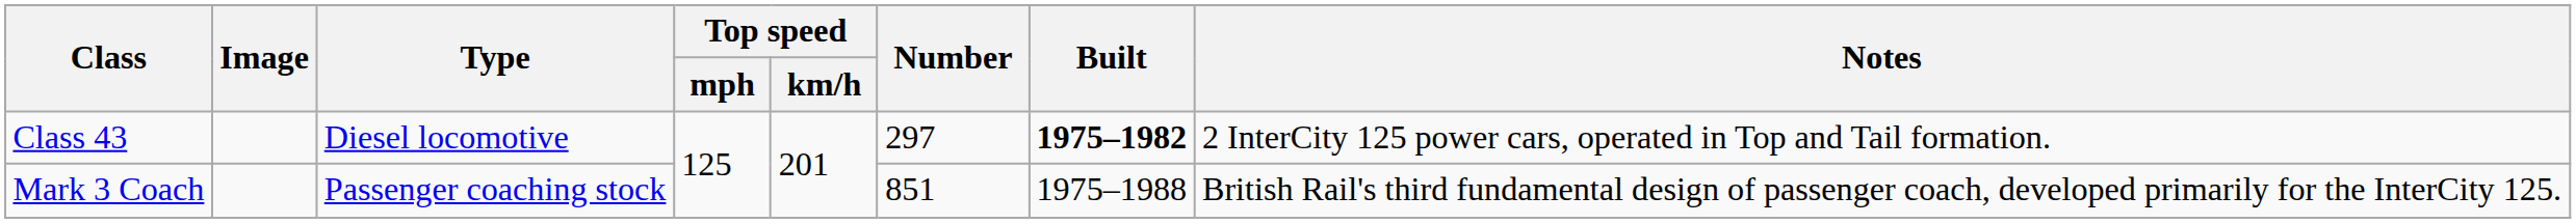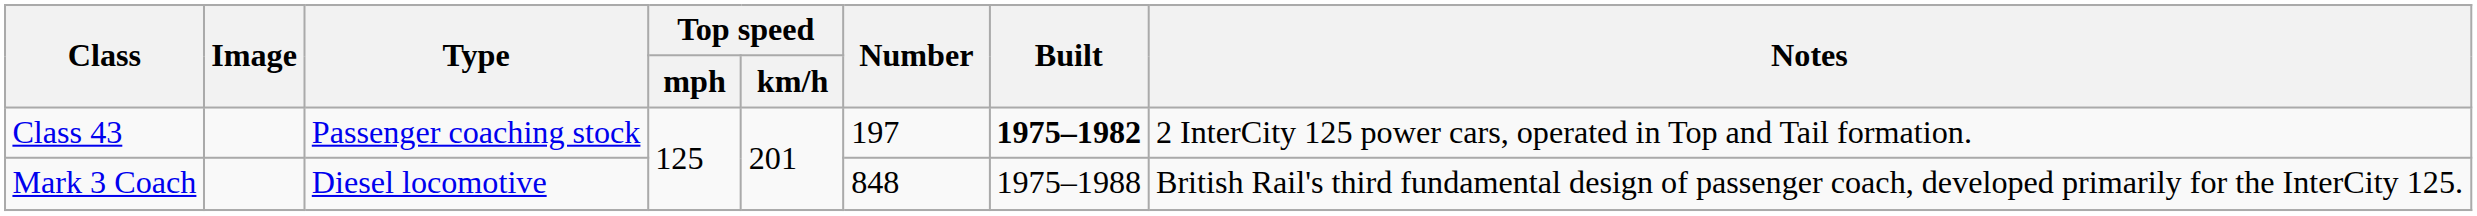Class 43 | Type: Diesel locomotive -> Passenger coaching stock
Class 43 | Number: 297 -> 197
Mark 3 Coach | Type: Passenger coaching stock -> Diesel locomotive
Mark 3 Coach | Number: 851 -> 848
